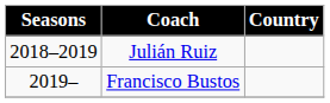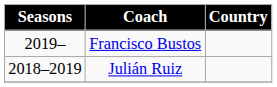rows swapped: Julián Ruiz <-> Francisco Bustos
